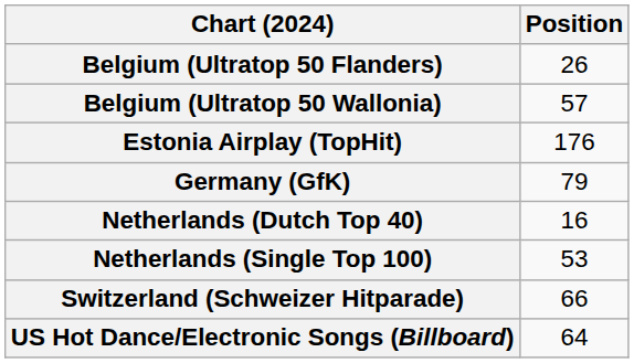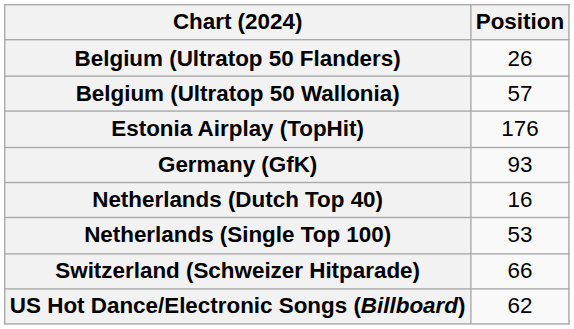Germany (GfK) | Position: 79 -> 93
US Hot Dance/Electronic Songs (Billboard) | Position: 64 -> 62
